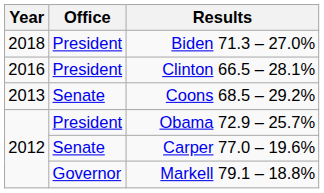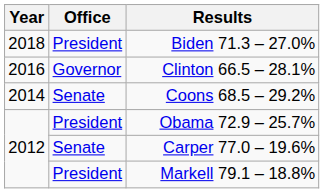Clinton 66.5 – 28.1% | Office: President -> Governor
Coons 68.5 – 29.2% | Year: 2013 -> 2014
Markell 79.1 – 18.8% | Office: Governor -> President
